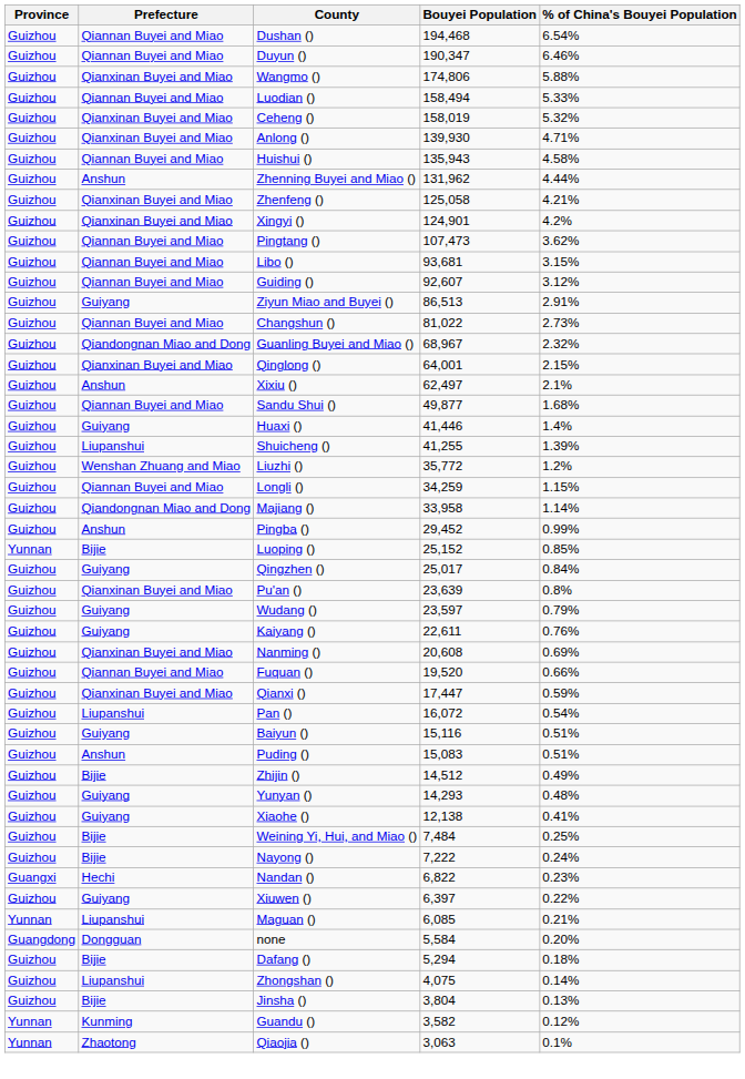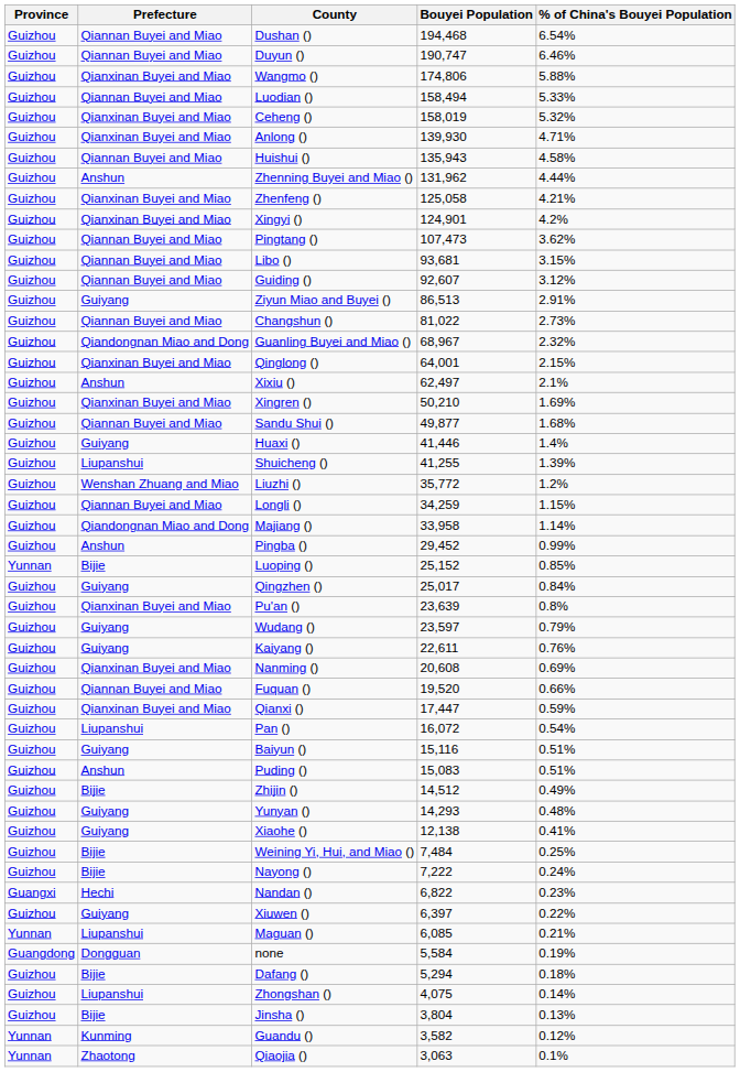Duyun () | Bouyei Population: 190,347 -> 190,747
+ row: Guizhou | Qianxinan Buyei and Miao | Xingren () | 50,210 | 1.69%
none | % of China's Bouyei Population: 0.20% -> 0.19%
